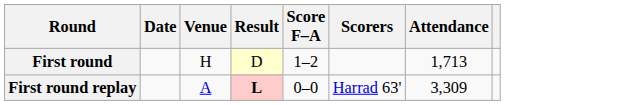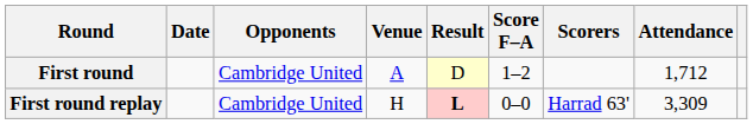+ column: Opponents | Cambridge United | Cambridge United
First round | Venue: H -> A
First round | Attendance: 1,713 -> 1,712
First round replay | Venue: A -> H
